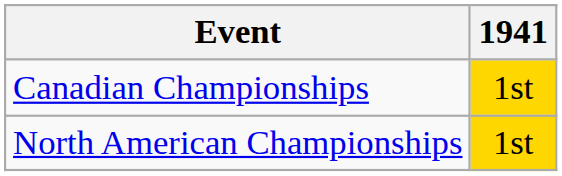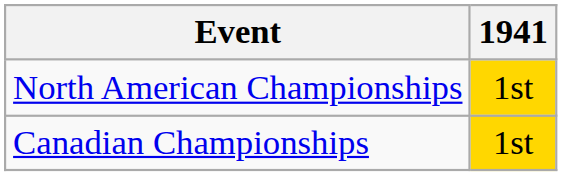rows swapped: North American Championships <-> Canadian Championships
